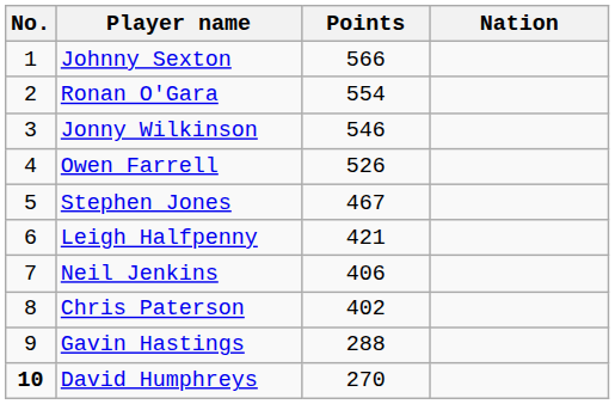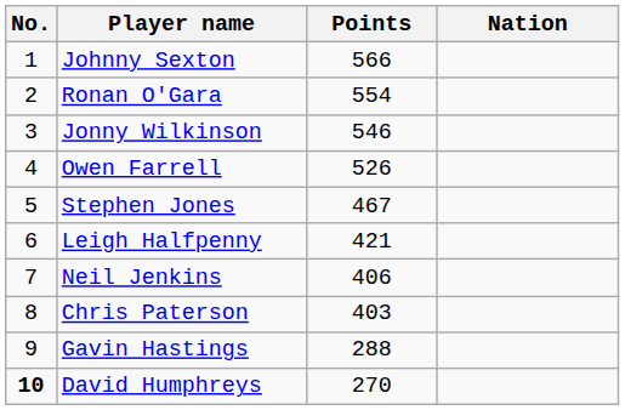Chris Paterson | Points: 402 -> 403
